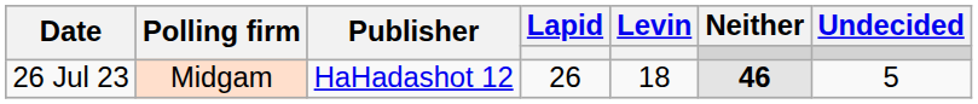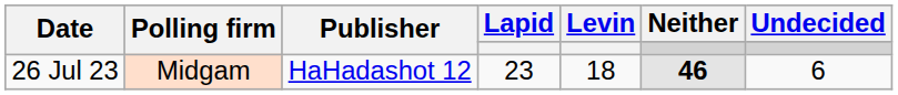26 Jul 23 | Lapid: 26 -> 23
26 Jul 23 | Undecided: 5 -> 6
